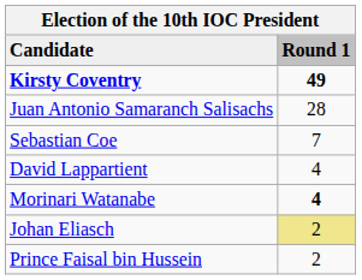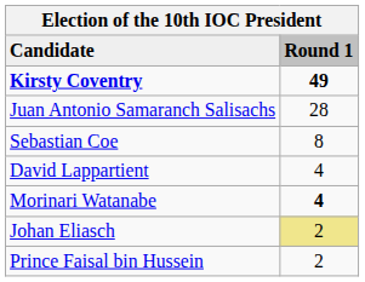Sebastian Coe | Round 1: 7 -> 8
